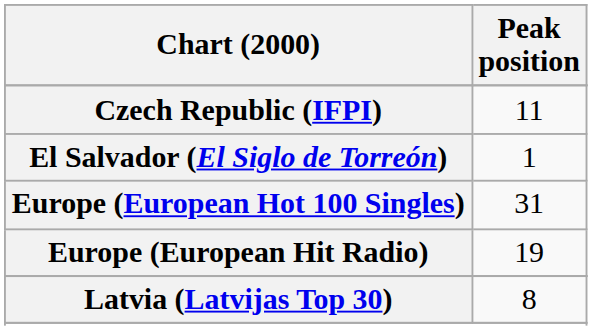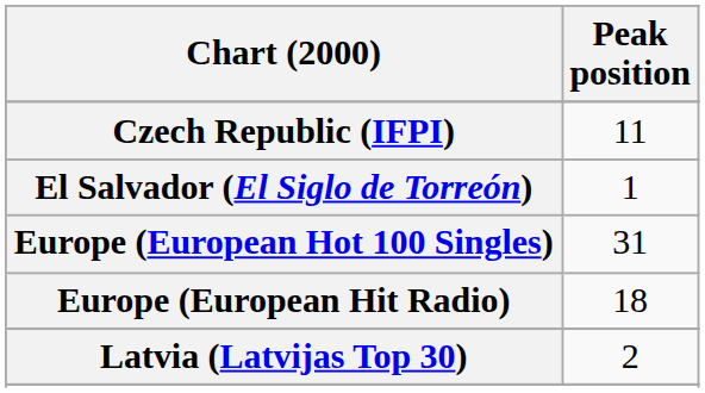Europe (European Hit Radio) | Peak position: 19 -> 18
Latvia (Latvijas Top 30) | Peak position: 8 -> 2
